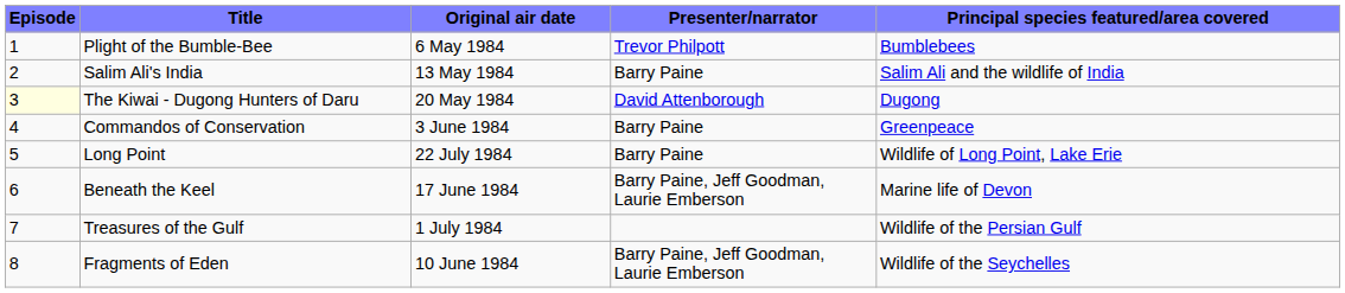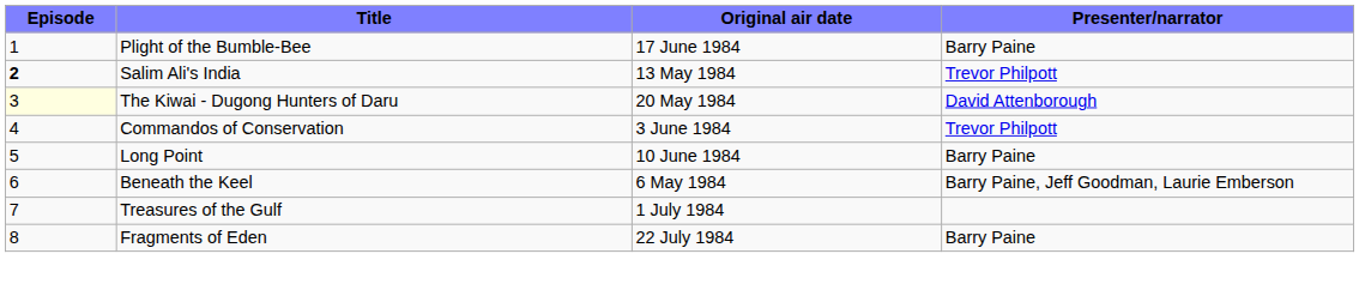- column: Principal species featured/area covered | Bumblebees | Salim Ali and the wildlife of India | Dugong | Greenpeace | Wildlife of Long Point, Lake Erie | Marine life of Devon | Wildlife of the Persian Gulf | Wildlife of the Seychelles
Plight of the Bumble-Bee | Original air date: 6 May 1984 -> 17 June 1984
Plight of the Bumble-Bee | Presenter/narrator: Trevor Philpott -> Barry Paine
Salim Ali's India | Episode: normal -> bold
Salim Ali's India | Presenter/narrator: Barry Paine -> Trevor Philpott
Commandos of Conservation | Presenter/narrator: Barry Paine -> Trevor Philpott
Long Point | Original air date: 22 July 1984 -> 10 June 1984
Beneath the Keel | Original air date: 17 June 1984 -> 6 May 1984
Fragments of Eden | Original air date: 10 June 1984 -> 22 July 1984
Fragments of Eden | Presenter/narrator: Barry Paine, Jeff Goodman, Laurie Emberson -> Barry Paine
